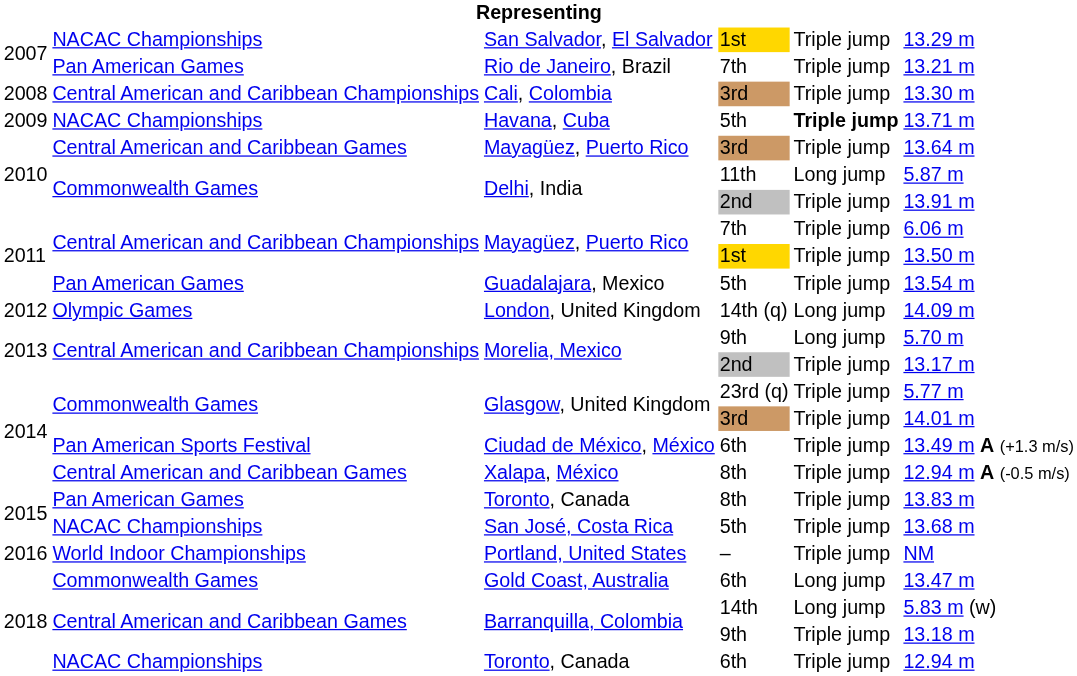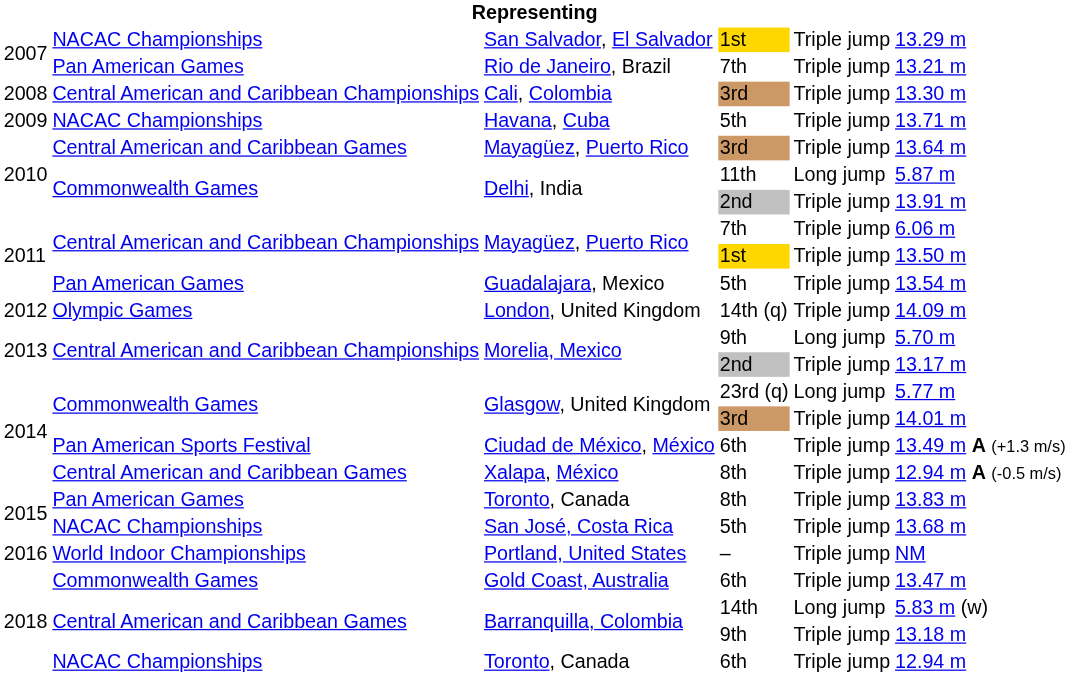Havana, Cuba | column 5: bold -> normal
London, United Kingdom | column 5: Long jump -> Triple jump
Glasgow, United Kingdom / 23rd (q) | column 5: Triple jump -> Long jump
Gold Coast, Australia | column 5: Long jump -> Triple jump
